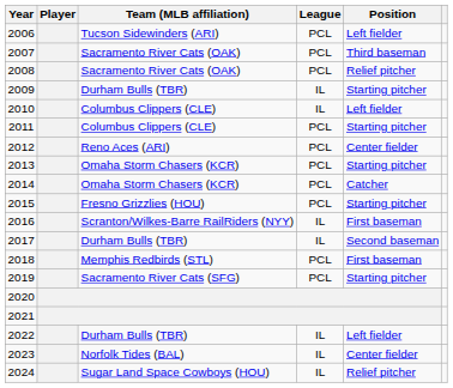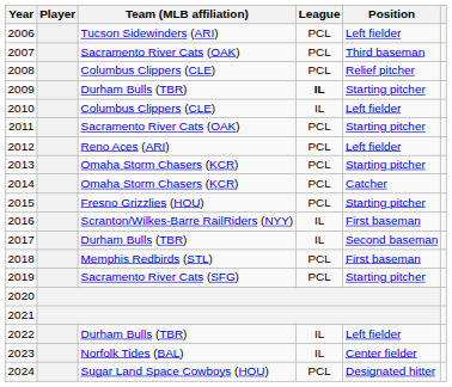2008 | Team (MLB affiliation): Sacramento River Cats (OAK) -> Columbus Clippers (CLE)
2009 | League: normal -> bold
2011 | Team (MLB affiliation): Columbus Clippers (CLE) -> Sacramento River Cats (OAK)
2012 | Position: Center fielder -> Left fielder
2024 | League: IL -> PCL
2024 | Position: Relief pitcher -> Designated hitter
